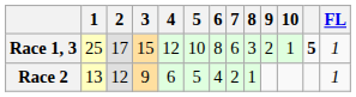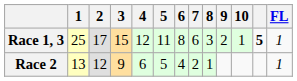Race 1, 3 | 5: 10 -> 11
